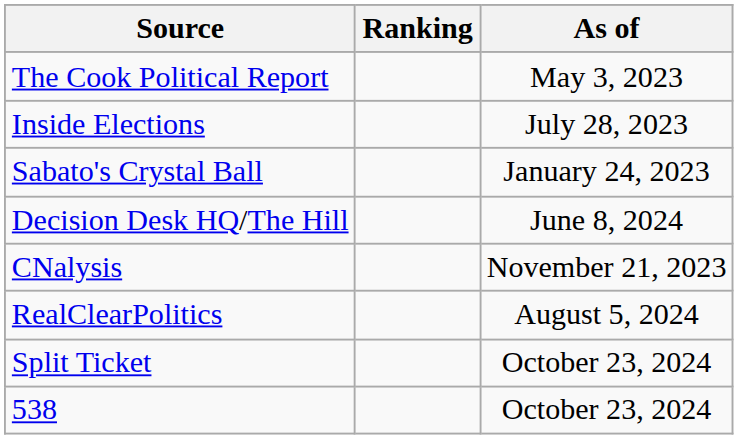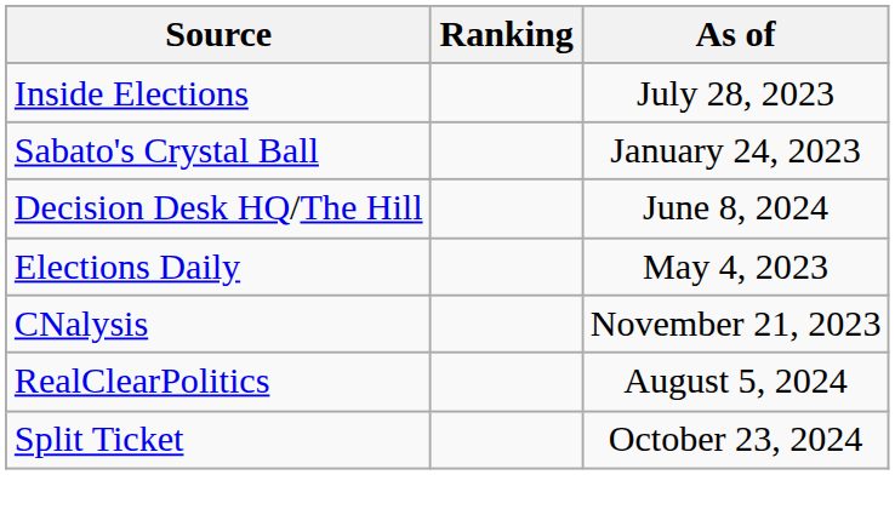- row: The Cook Political Report | May 3, 2023
+ row: Elections Daily | May 4, 2023
- row: 538 | October 23, 2024
